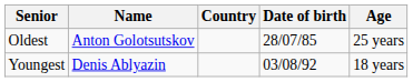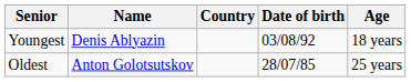rows swapped: Youngest <-> Oldest
